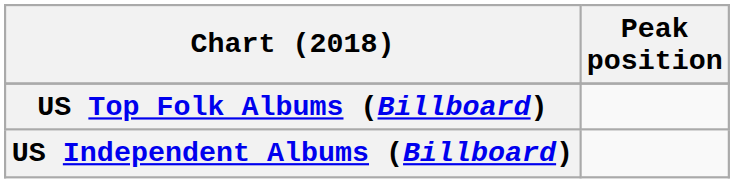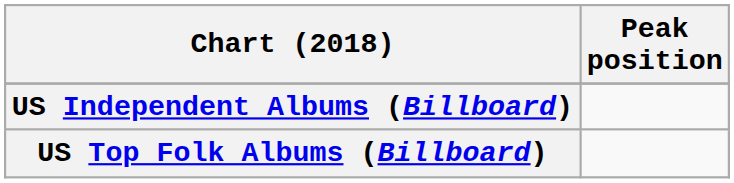rows swapped: US Independent Albums (Billboard) <-> US Top Folk Albums (Billboard)
